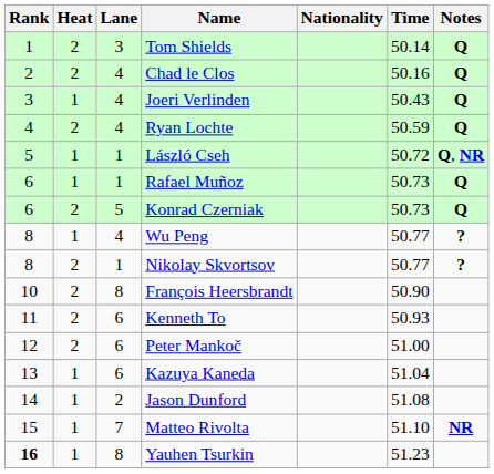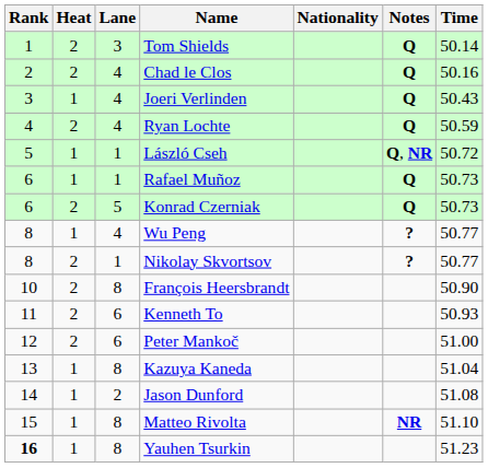columns swapped: Time <-> Notes
Kazuya Kaneda | Lane: 6 -> 8
Matteo Rivolta | Lane: 7 -> 8
